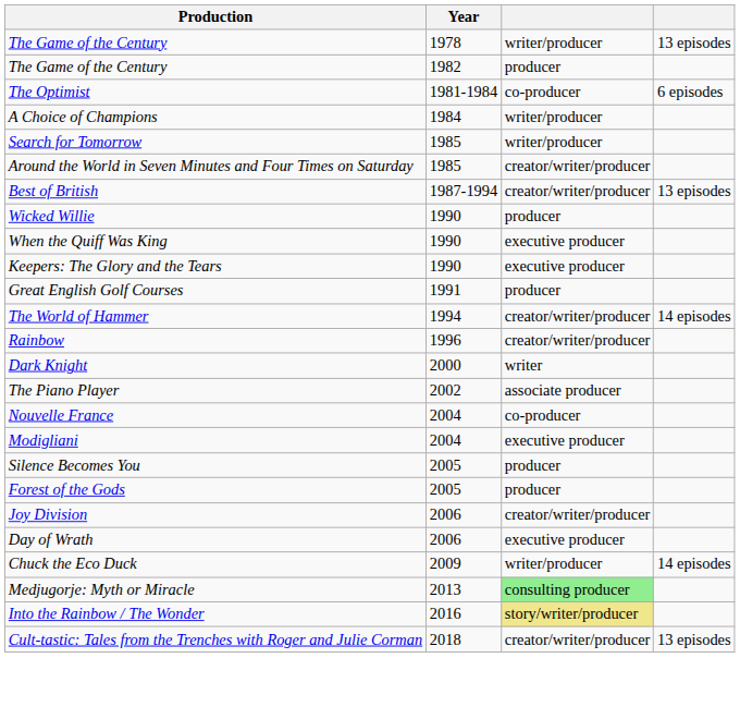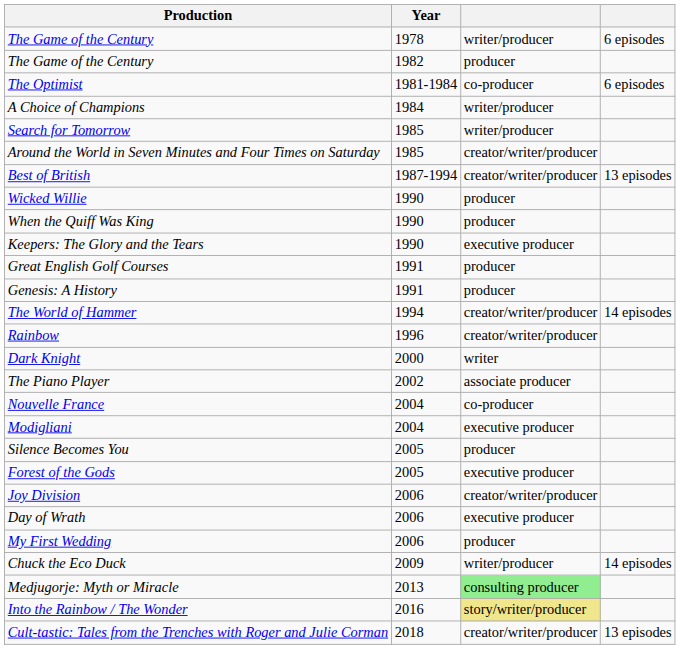The Game of the Century / 1978 | column 4: 13 episodes -> 6 episodes
When the Quiff Was King | column 3: executive producer -> producer
+ row: Genesis: A History | 1991 | producer
Forest of the Gods | column 3: producer -> executive producer
+ row: My First Wedding | 2006 | producer
